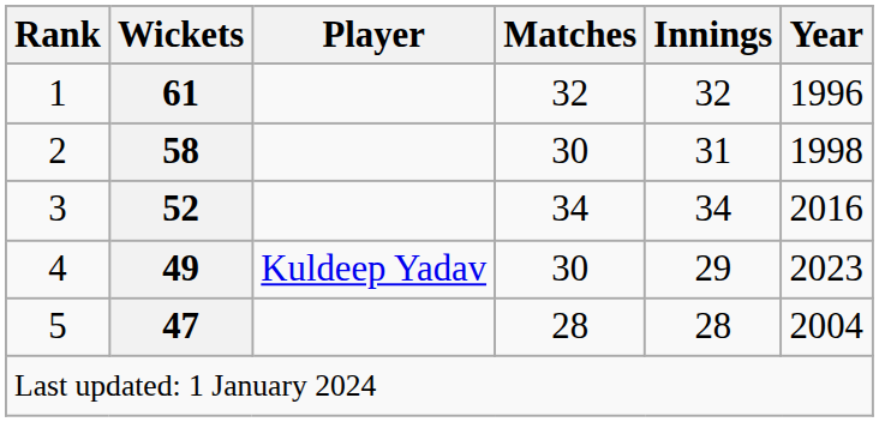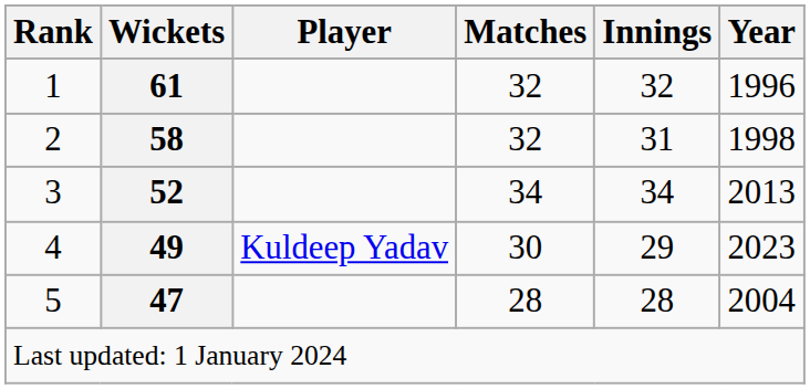2 | Matches: 30 -> 32
3 | Year: 2016 -> 2013
